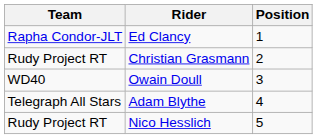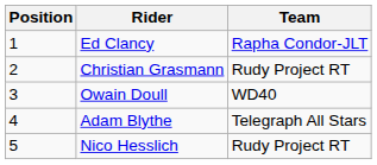columns swapped: Position <-> Team
